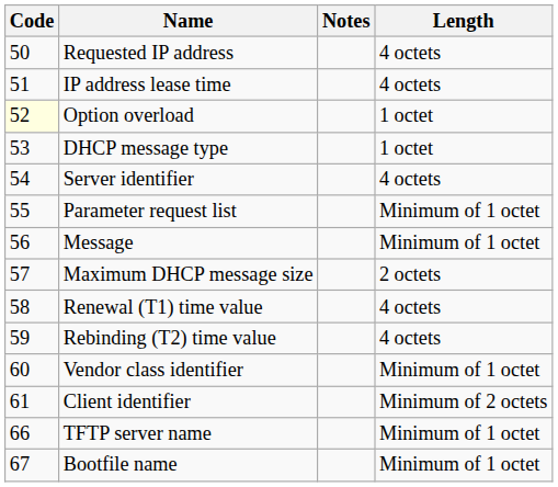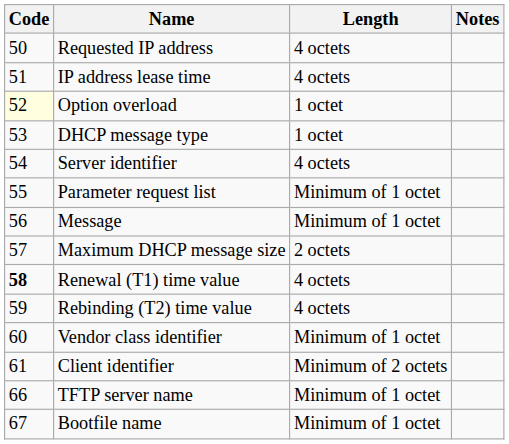columns swapped: Length <-> Notes
Renewal (T1) time value | Code: normal -> bold
